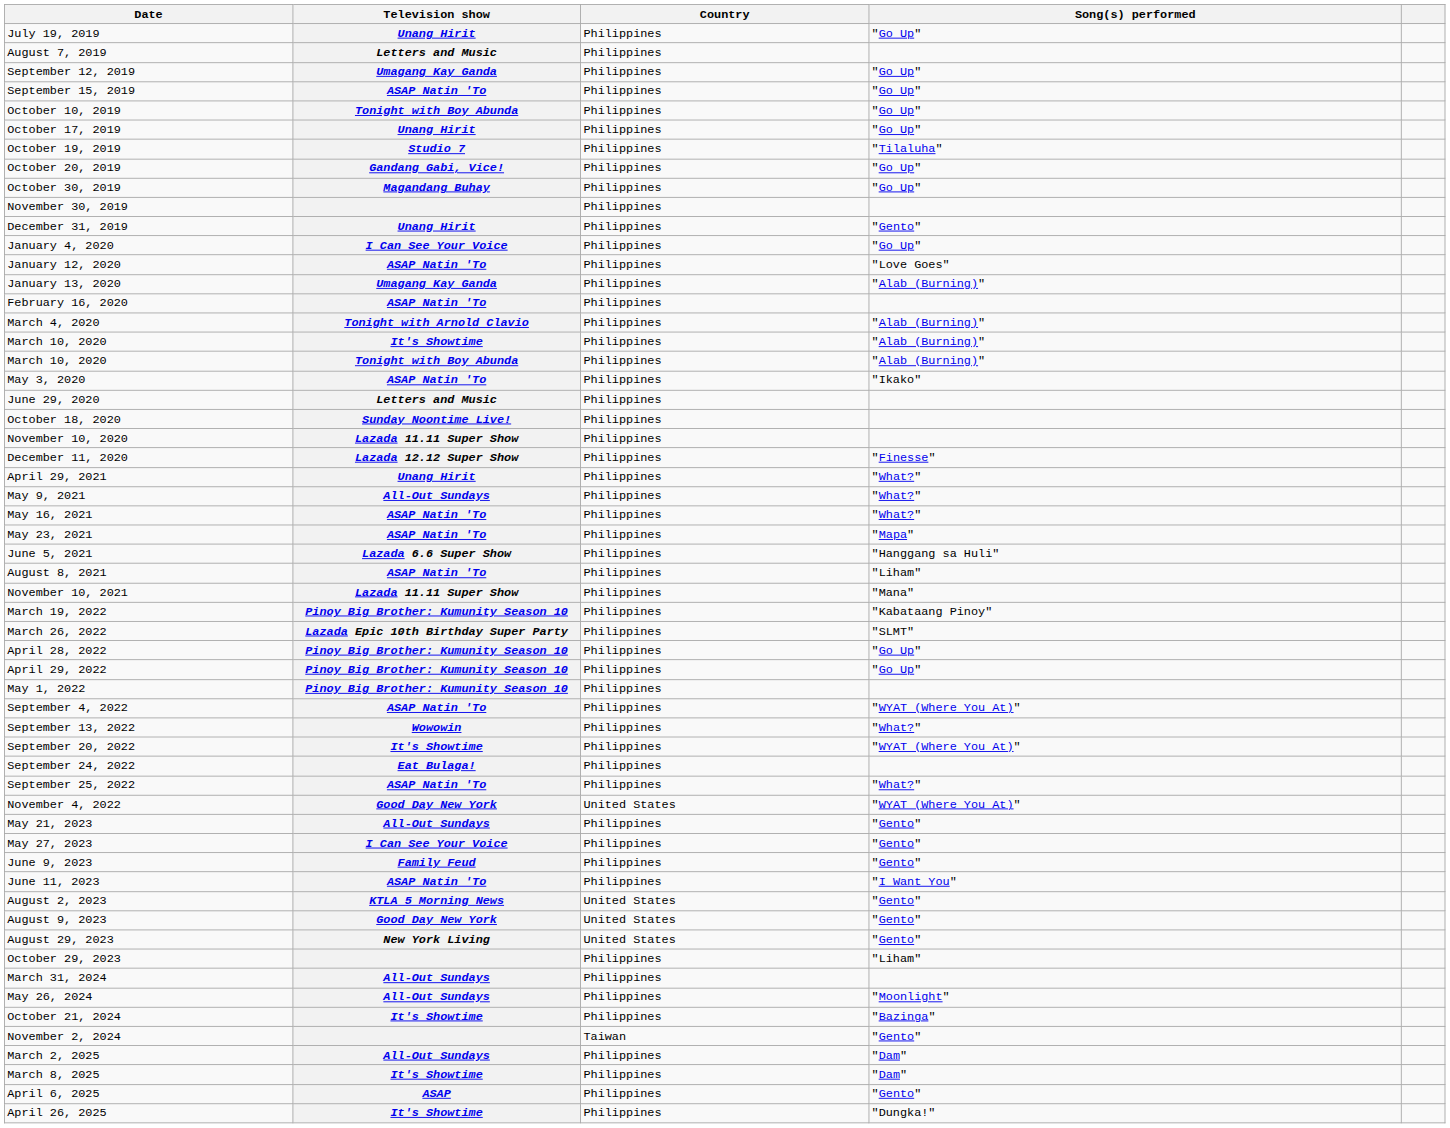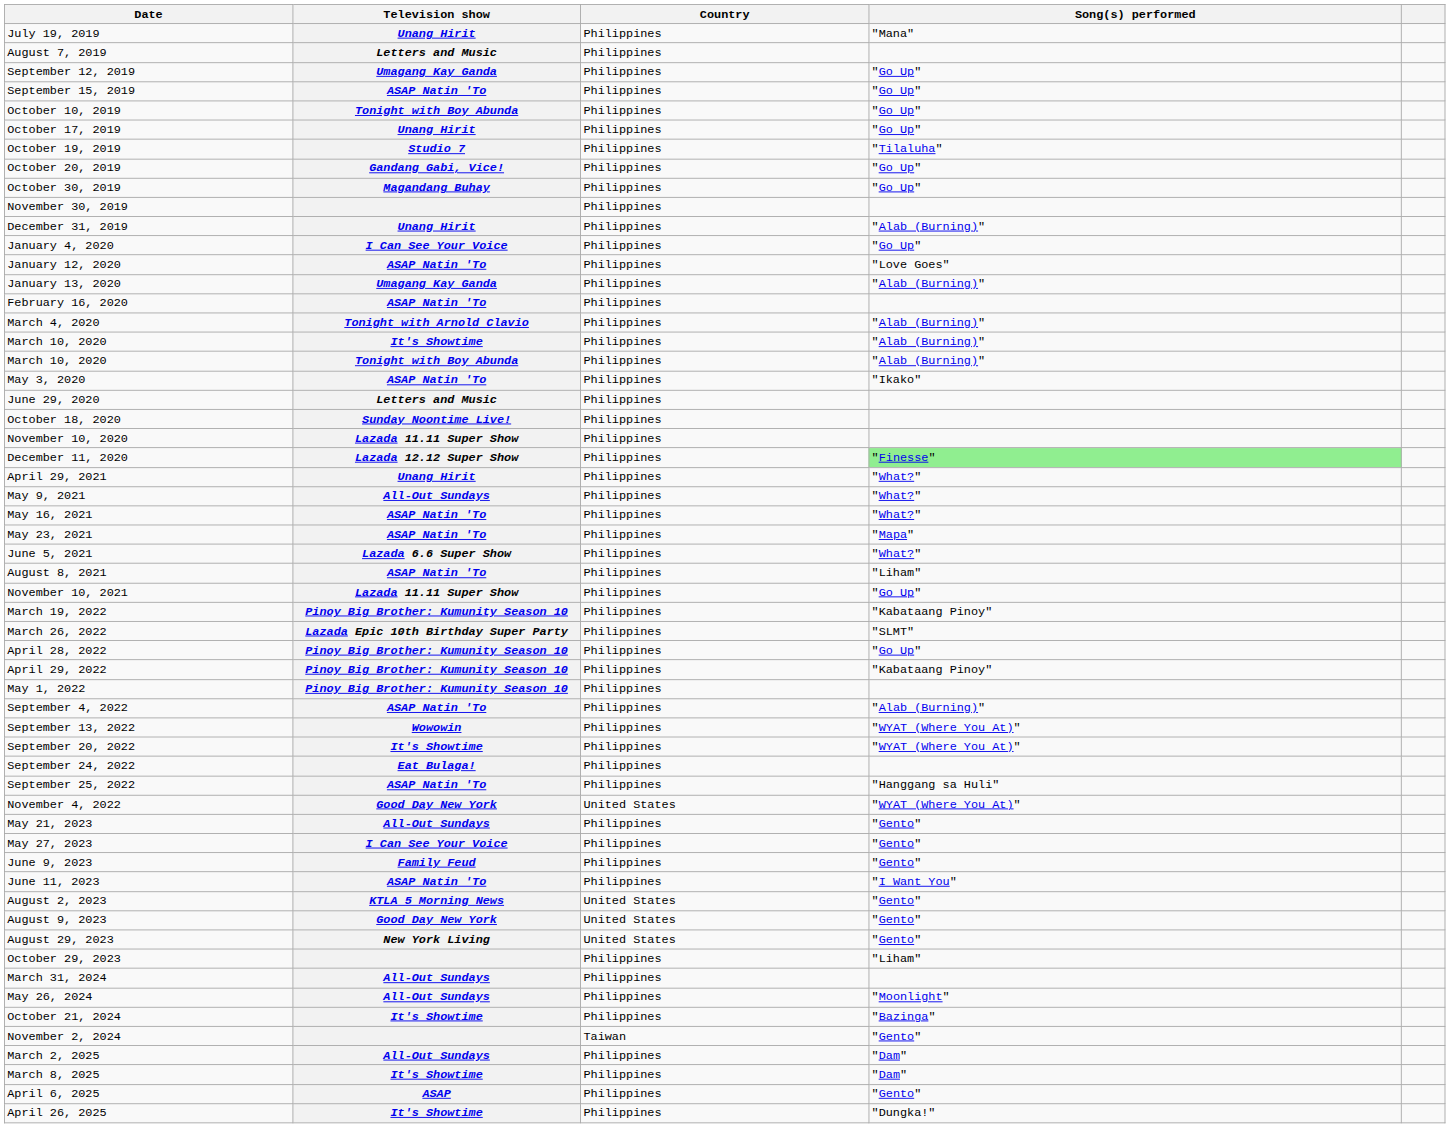July 19, 2019 | Song(s) performed: "Go Up" -> "Mana"
December 31, 2019 | Song(s) performed: "Gento" -> "Alab (Burning)"
December 11, 2020 | Song(s) performed: no background -> lightgreen background
June 5, 2021 | Song(s) performed: "Hanggang sa Huli" -> "What?"
November 10, 2021 | Song(s) performed: "Mana" -> "Go Up"
April 29, 2022 | Song(s) performed: "Go Up" -> "Kabataang Pinoy"
September 4, 2022 | Song(s) performed: "WYAT (Where You At)" -> "Alab (Burning)"
September 13, 2022 | Song(s) performed: "What?" -> "WYAT (Where You At)"
September 25, 2022 | Song(s) performed: "What?" -> "Hanggang sa Huli"
